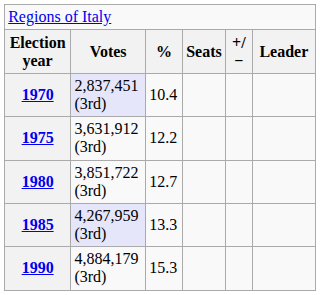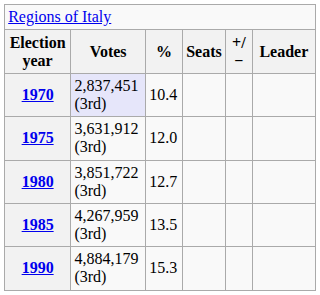1975 | column 3: 12.2 -> 12.0
1985 | column 2: lavender background -> no background
1985 | column 3: 13.3 -> 13.5
